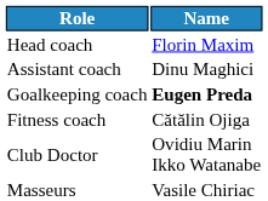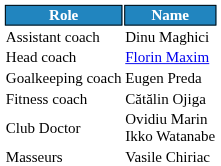rows swapped: Head coach <-> Assistant coach
Goalkeeping coach | Name: bold -> normal
